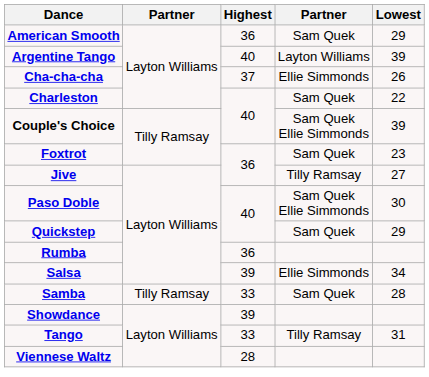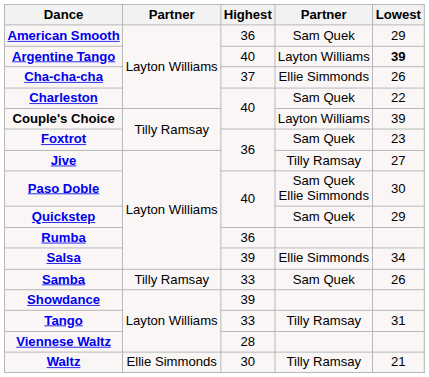Argentine Tango | Lowest: normal -> bold
Couple's Choice | column 4: Sam Quek Ellie Simmonds -> Layton Williams
Samba | Lowest: 28 -> 26
+ row: Waltz | Ellie Simmonds | 30 | Tilly Ramsay | 21
